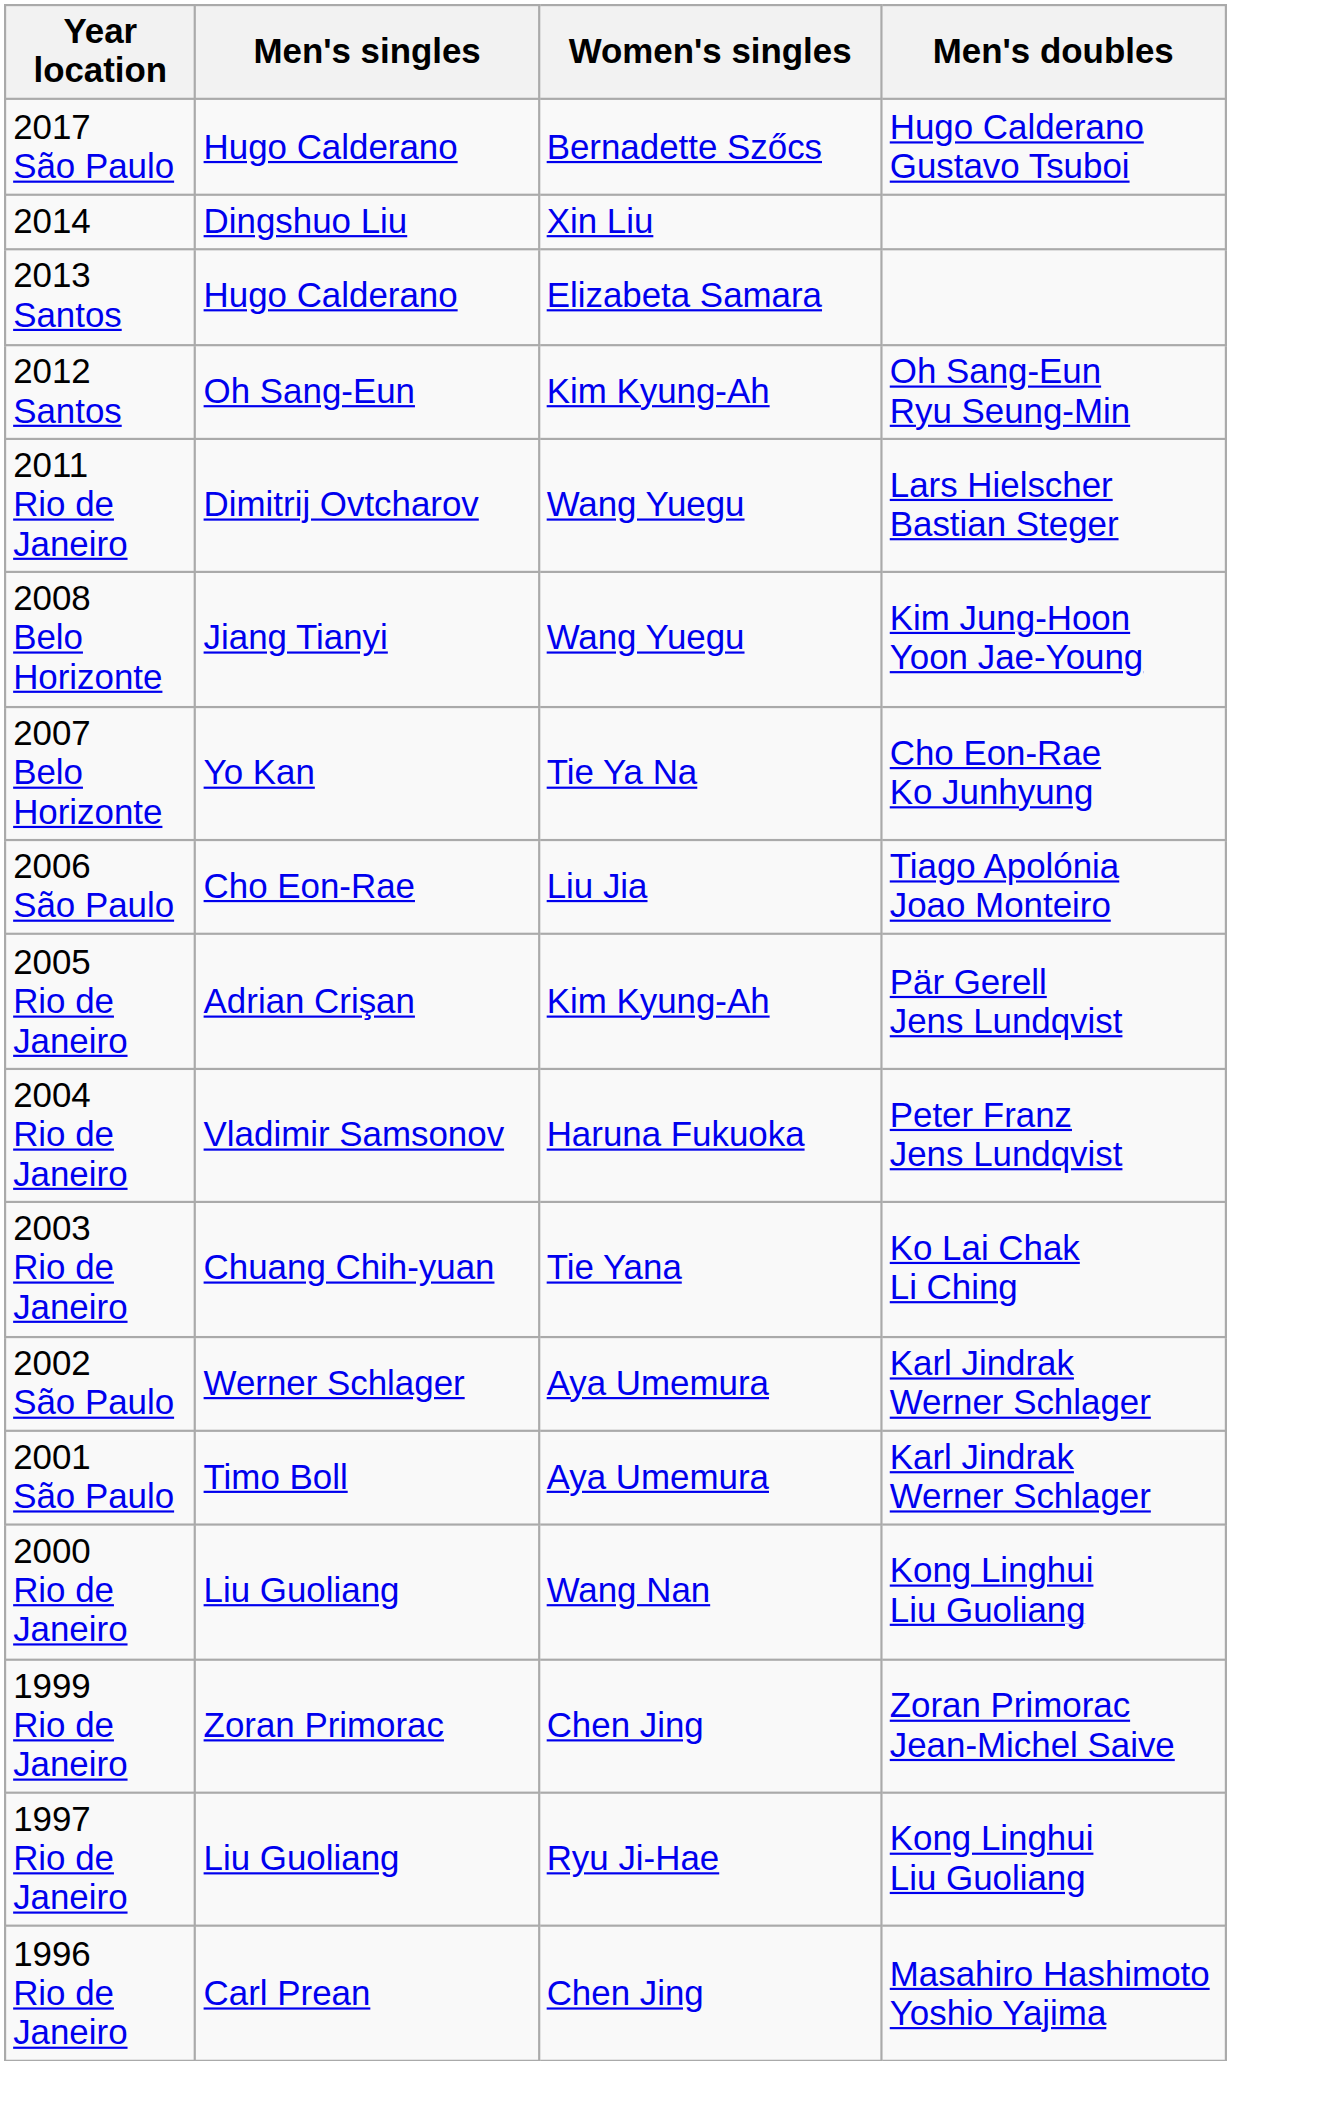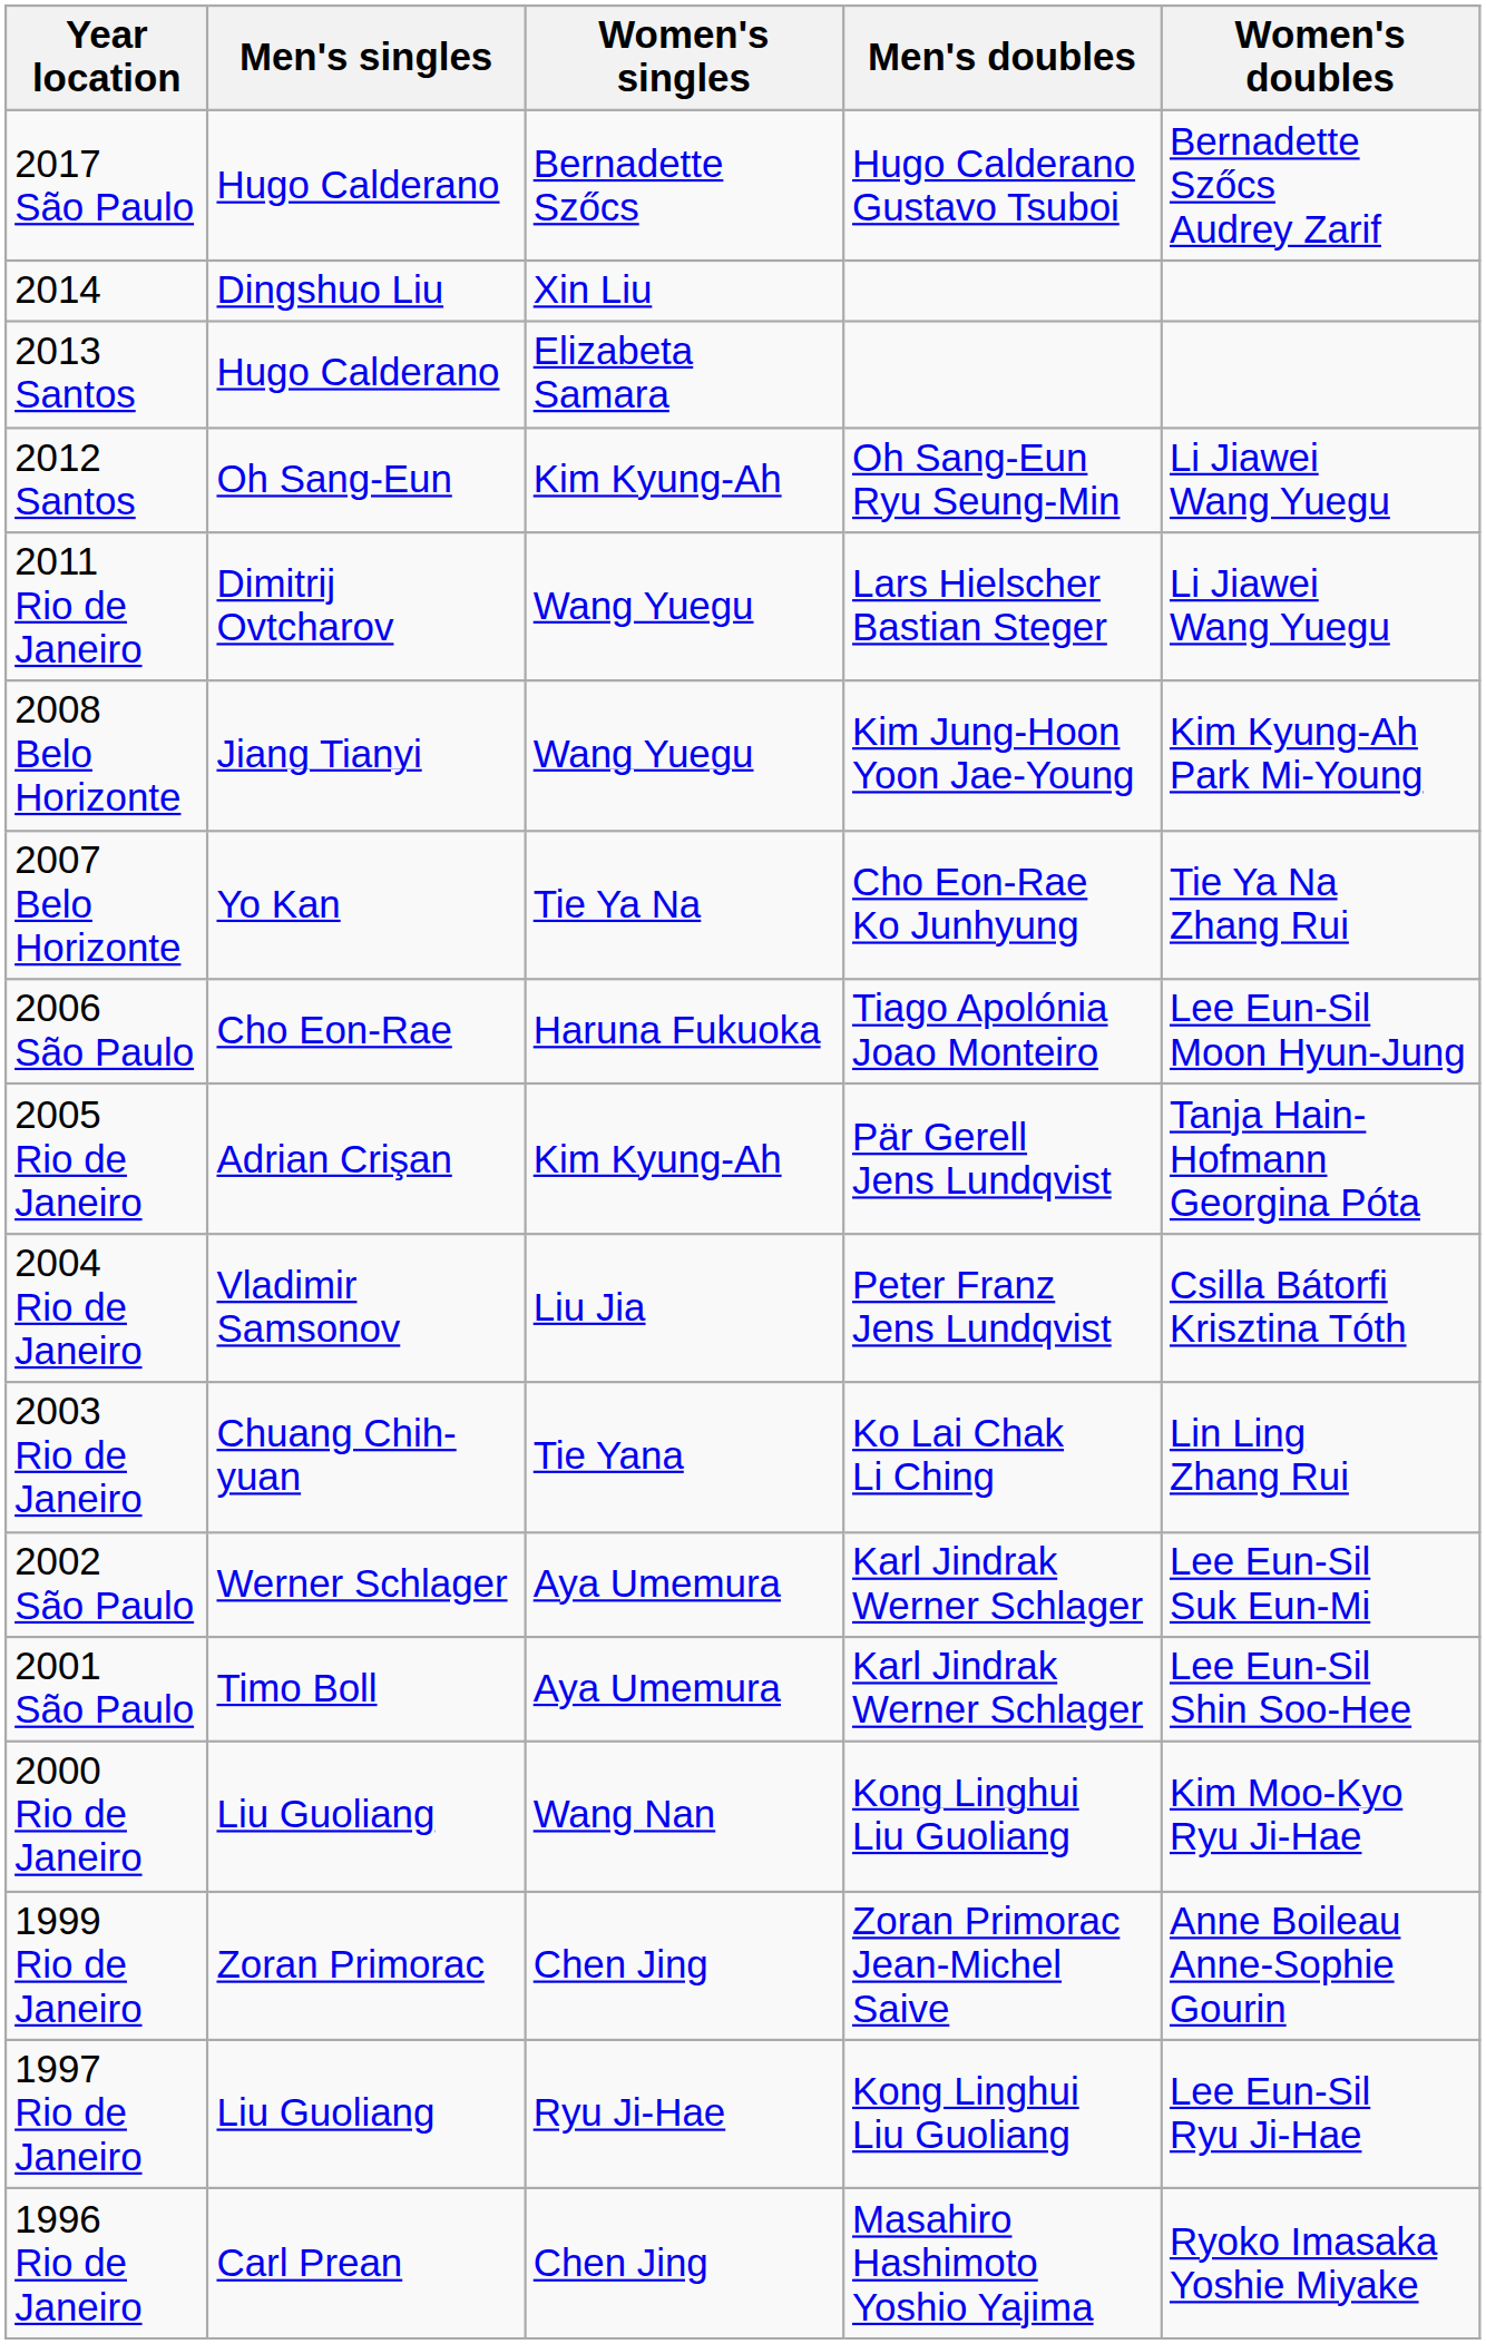+ column: Women's doubles | Bernadette Szőcs Audrey Zarif | Li Jiawei Wang Yuegu | Li Jiawei Wang Yuegu | Kim Kyung-Ah Park Mi-Young | Tie Ya Na Zhang Rui | Lee Eun-Sil Moon Hyun-Jung | Tanja Hain-Hofmann Georgina Póta | Csilla Bátorfi Krisztina Tóth | Lin Ling Zhang Rui | Lee Eun-Sil Suk Eun-Mi | Lee Eun-Sil Shin Soo-Hee | Kim Moo-Kyo Ryu Ji-Hae | Anne Boileau Anne-Sophie Gourin | Lee Eun-Sil Ryu Ji-Hae | Ryoko Imasaka Yoshie Miyake
2006 São Paulo | Women's singles: Liu Jia -> Haruna Fukuoka
2004 Rio de Janeiro | Women's singles: Haruna Fukuoka -> Liu Jia
